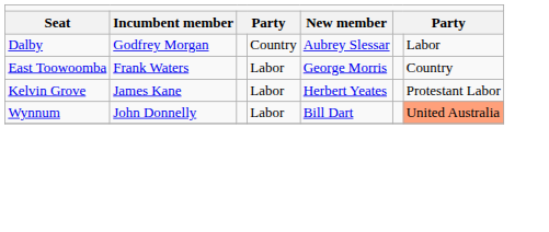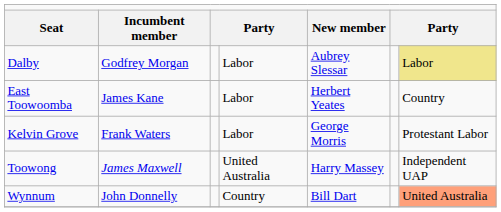Dalby | column 4: Country -> Labor
Dalby | column 7: no background -> khaki background
East Toowoomba | column 2: Frank Waters -> James Kane
East Toowoomba | column 5: George Morris -> Herbert Yeates
Kelvin Grove | column 2: James Kane -> Frank Waters
Kelvin Grove | column 5: Herbert Yeates -> George Morris
+ row: Toowong | James Maxwell | United Australia | Harry Massey | Independent UAP
Wynnum | column 4: Labor -> Country
